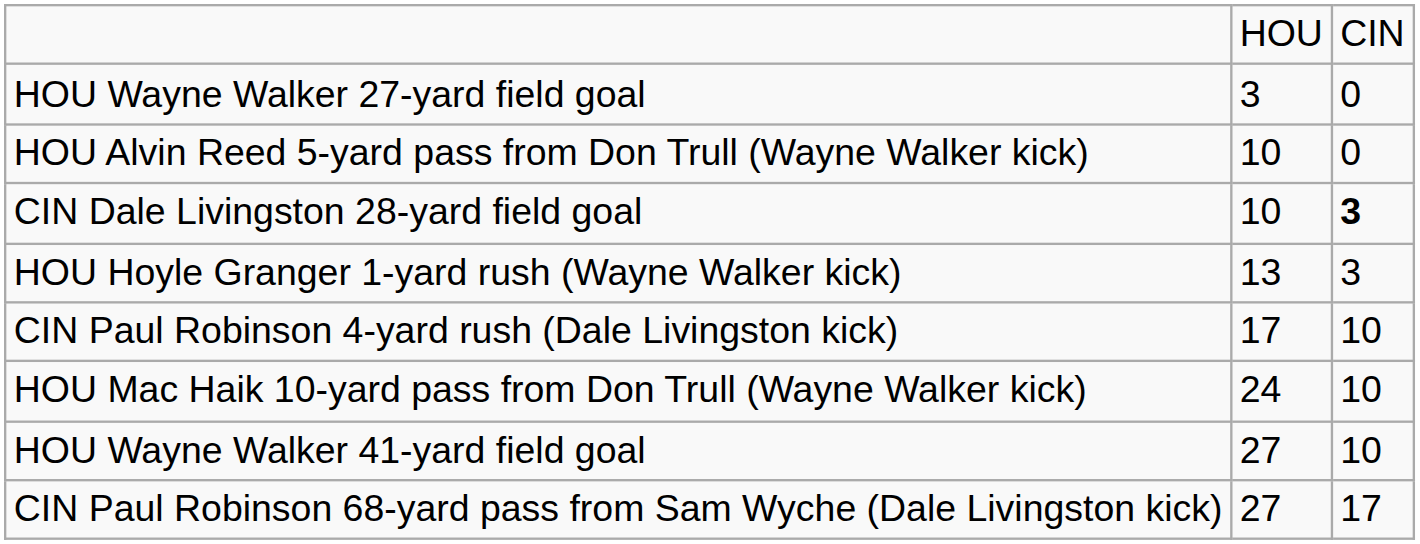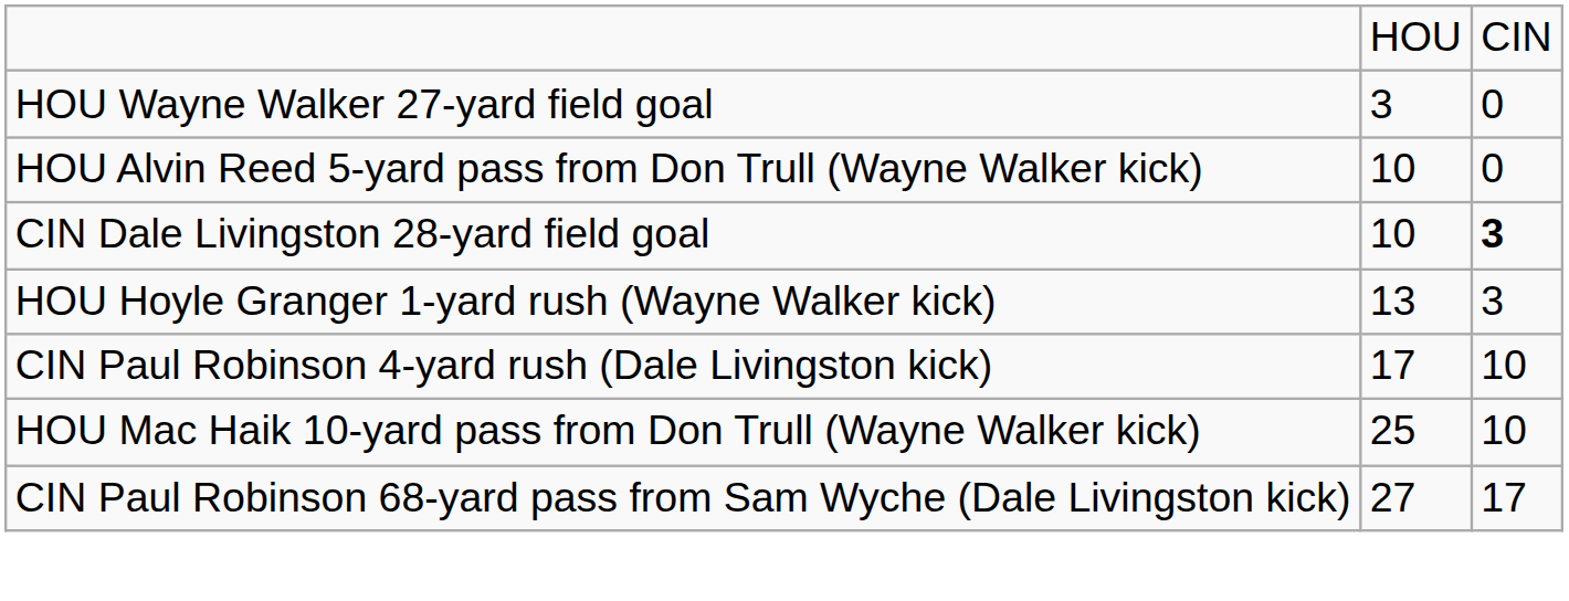HOU Mac Haik 10-yard pass from Don Trull (Wayne Walker kick) | column 2: 24 -> 25
- row: HOU Wayne Walker 41-yard field goal | 27 | 10
